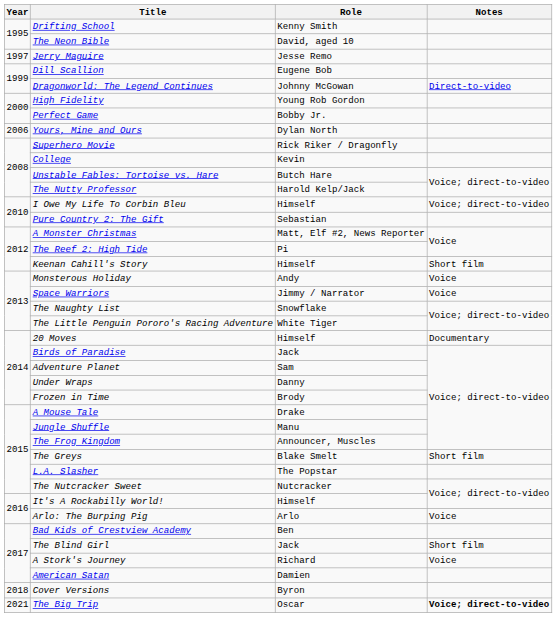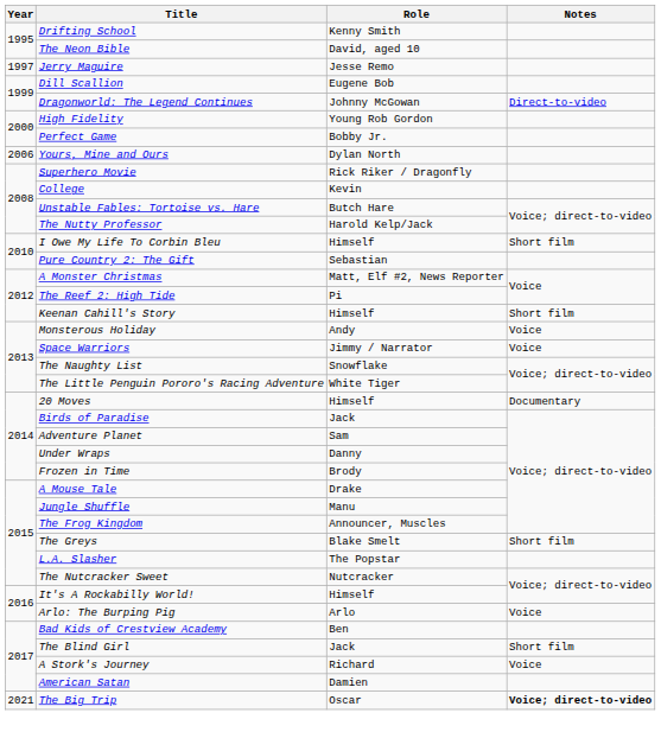I Owe My Life To Corbin Bleu | Notes: Voice; direct-to-video -> Short film
- row: 2018 | Cover Versions | Byron
